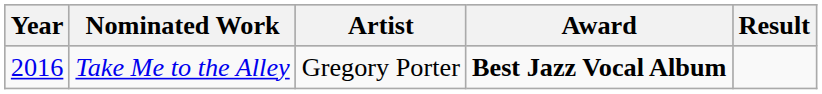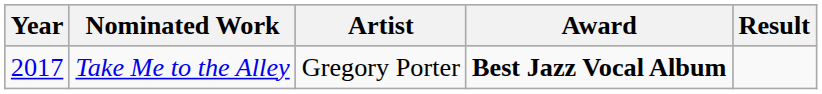Take Me to the Alley | Year: 2016 -> 2017
